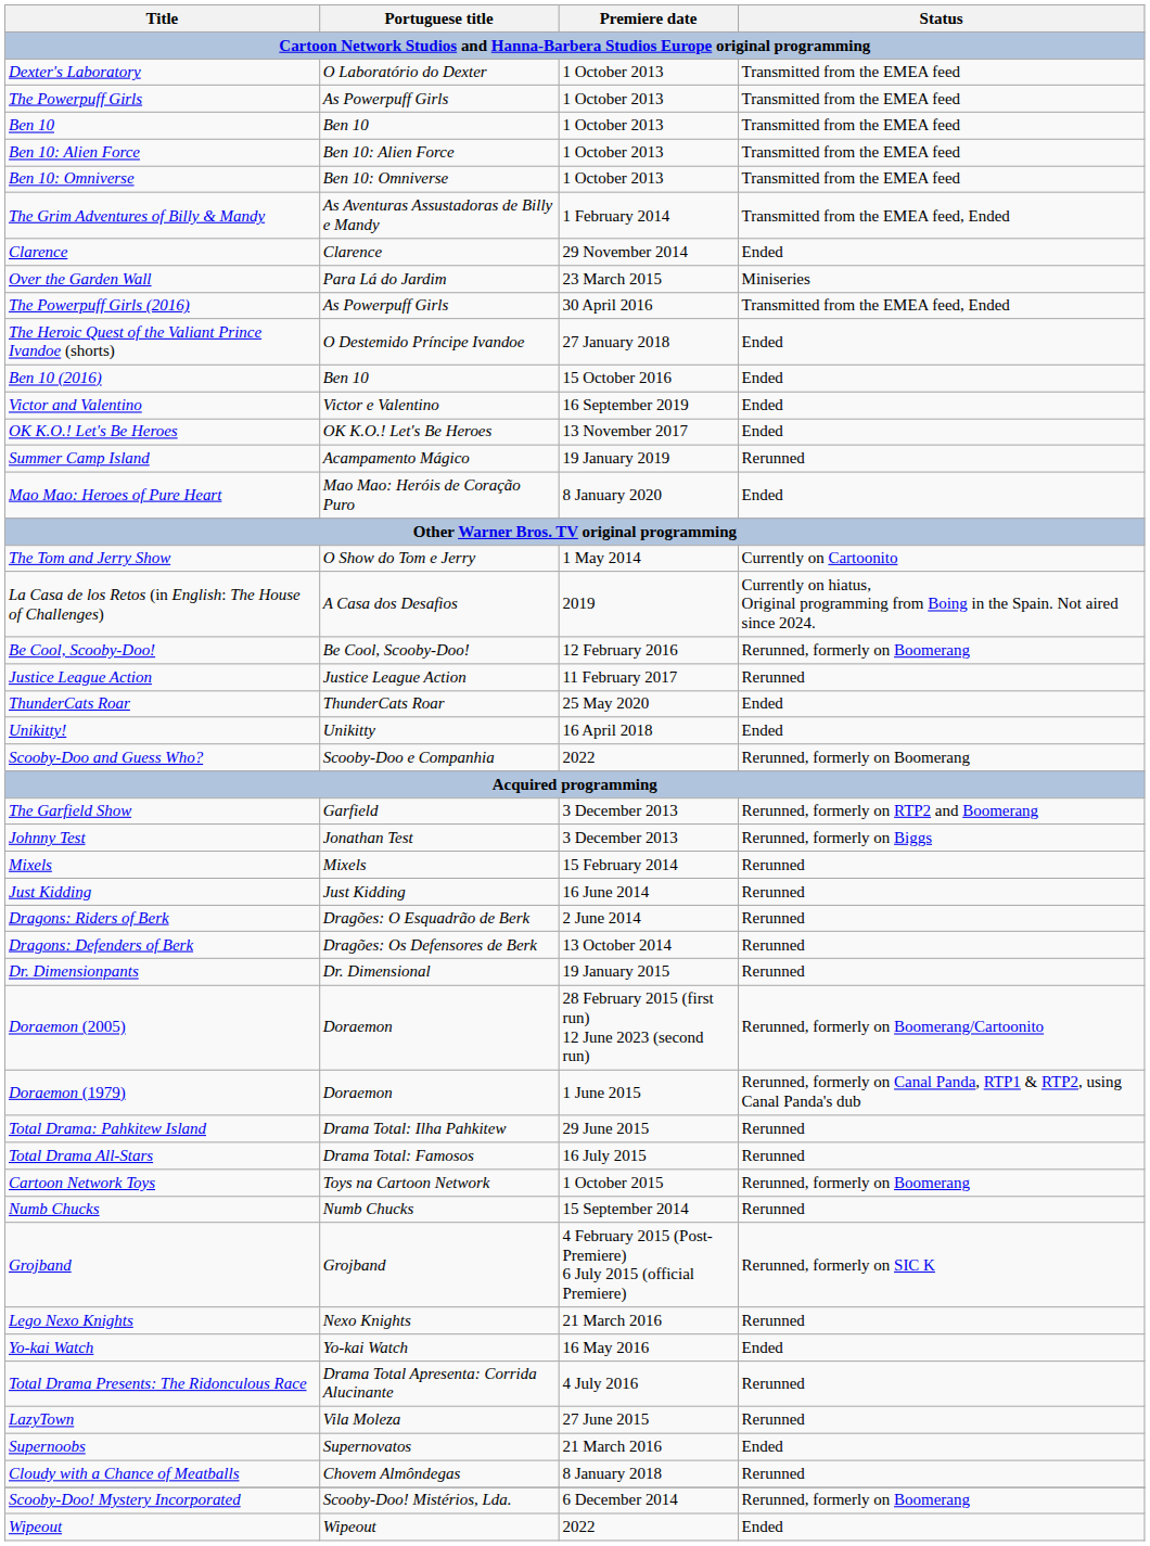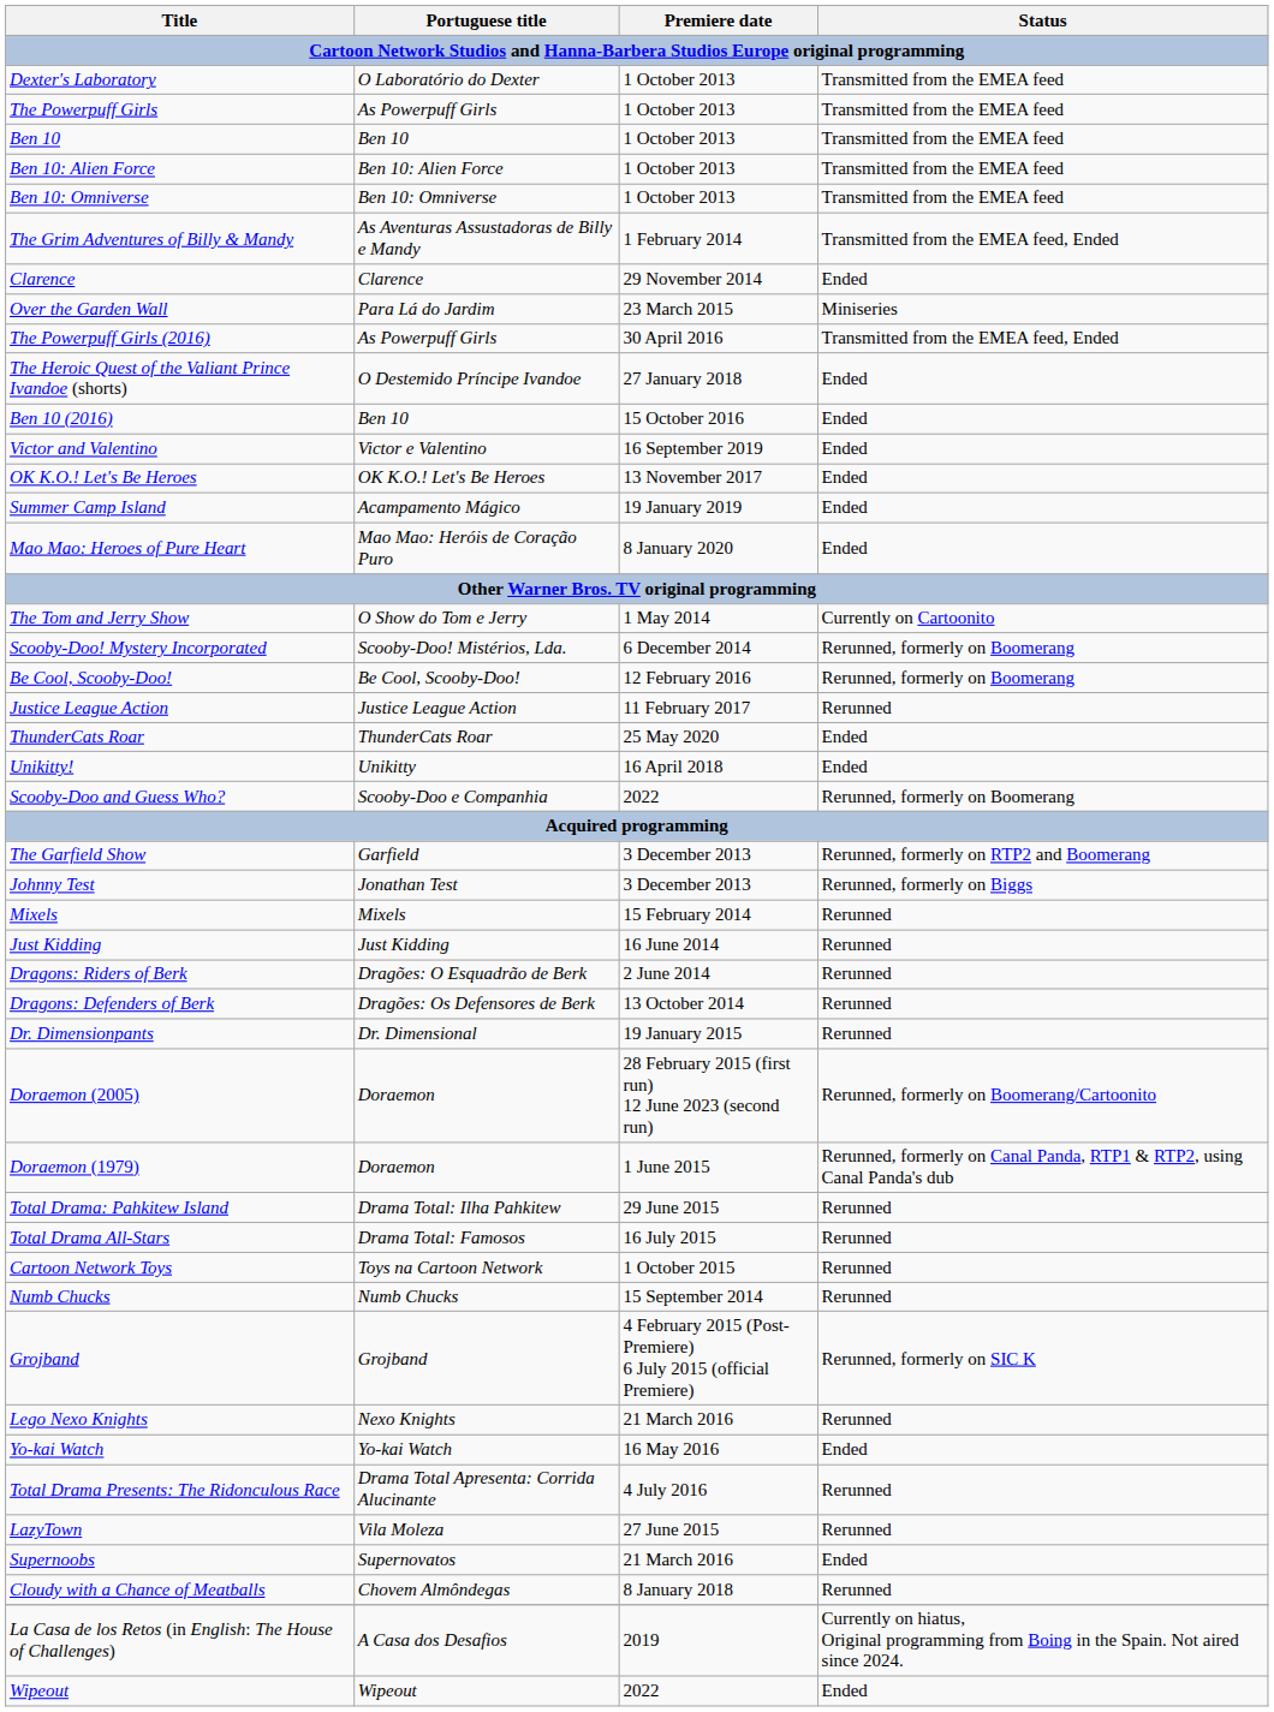Summer Camp Island | Status: Rerunned -> Ended
rows swapped: Scooby-Doo! Mystery Incorporated <-> La Casa de los Retos (in English: The House of Challenges)
Cartoon Network Toys | Status: Rerunned, formerly on Boomerang -> Rerunned
